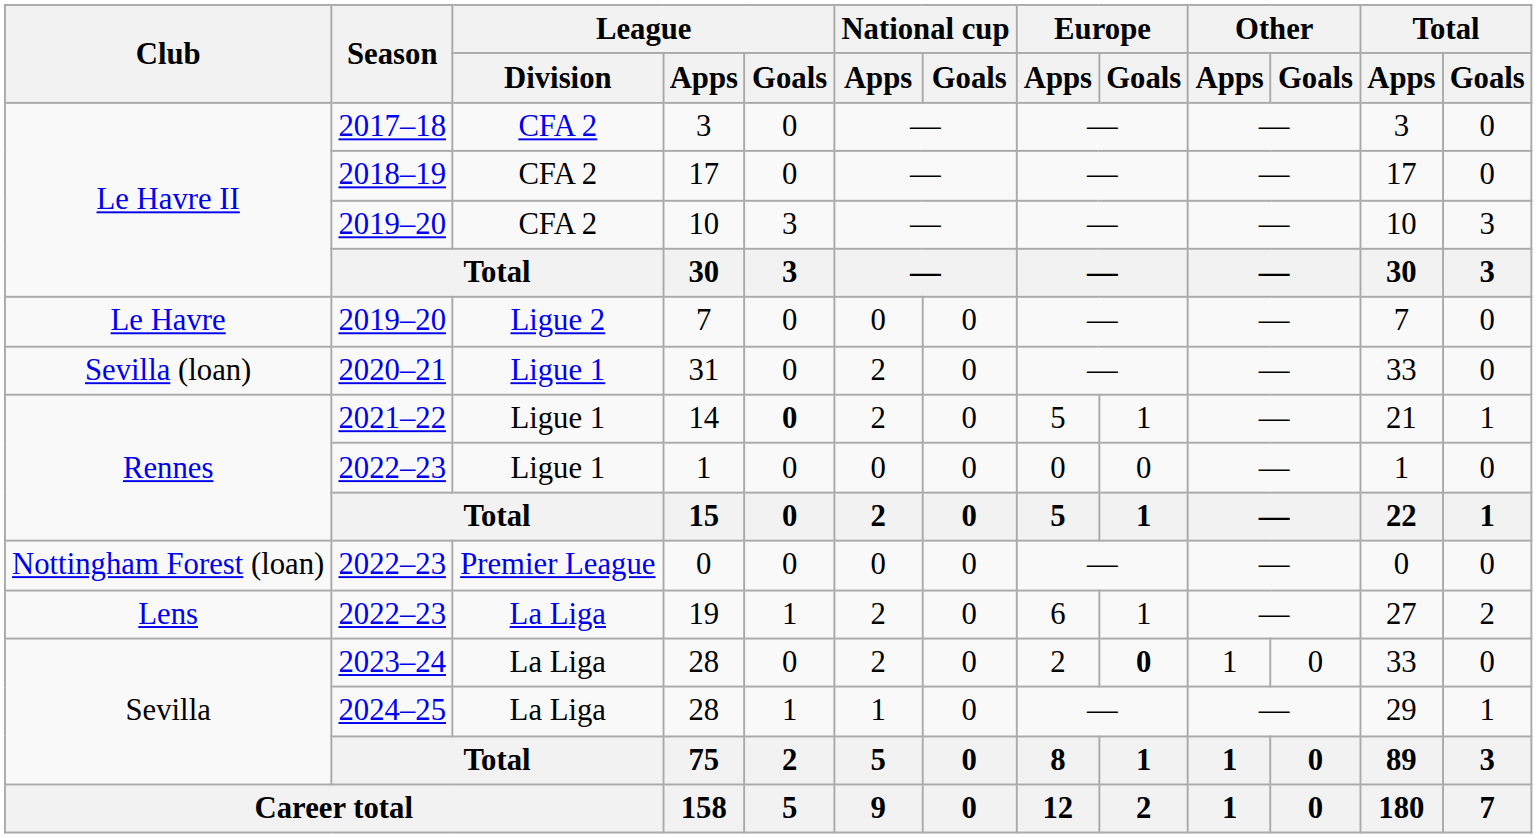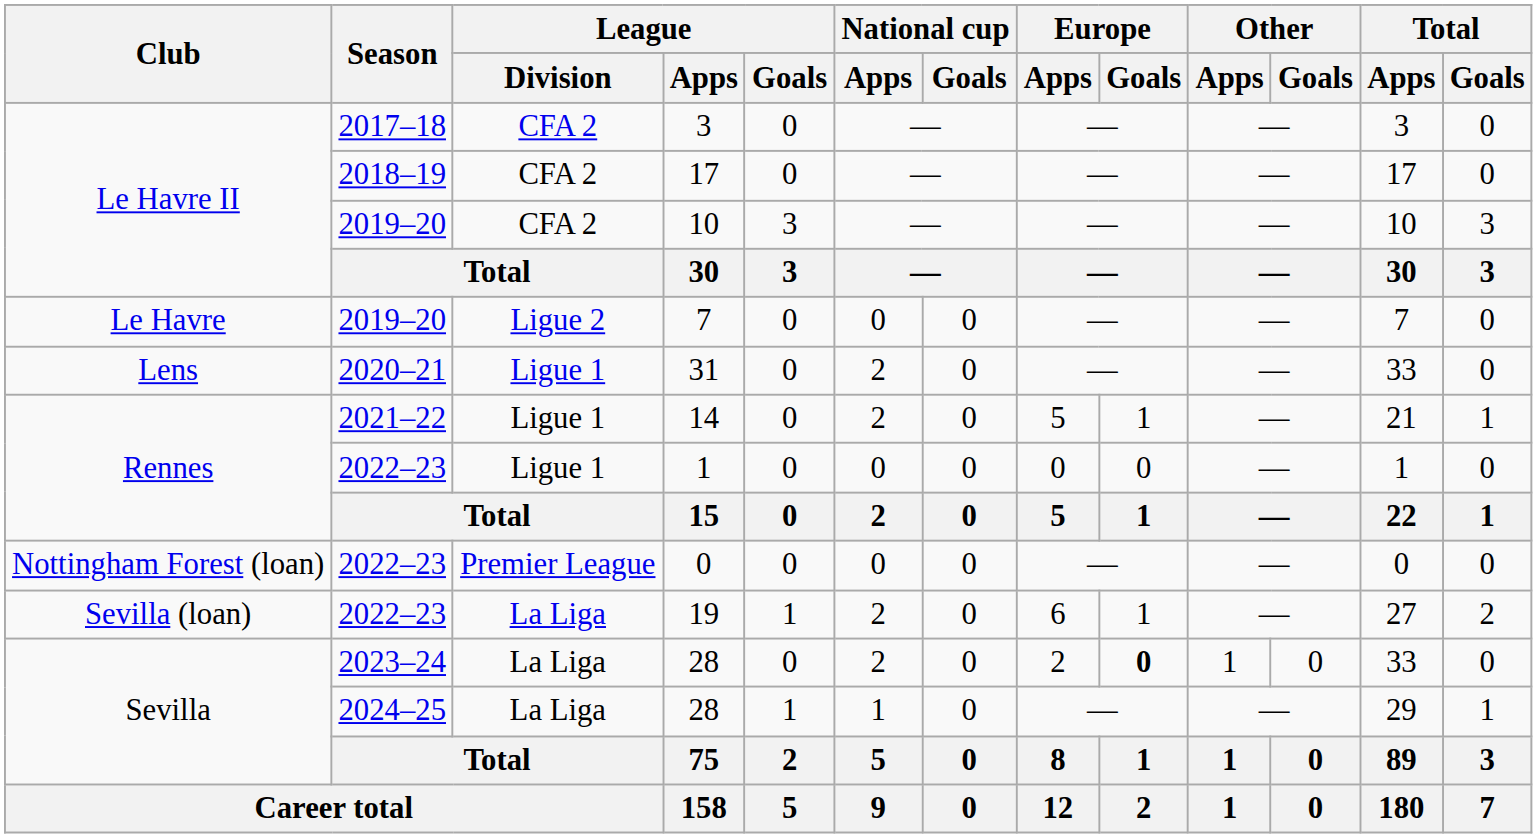31 | Club: Sevilla (loan) -> Lens
14 | League / Goals: bold -> normal
19 | Club: Lens -> Sevilla (loan)
